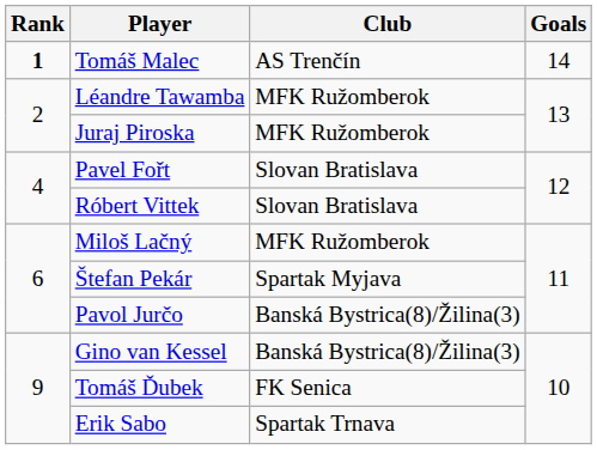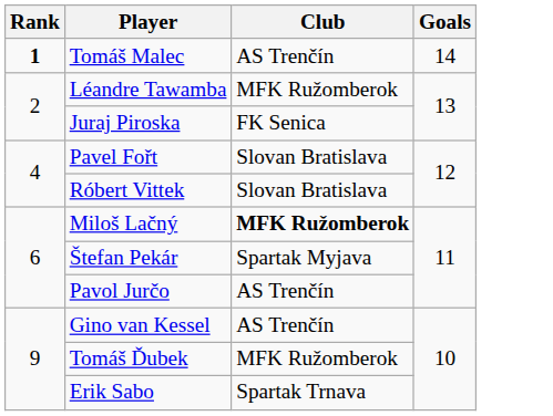Juraj Piroska | Club: MFK Ružomberok -> FK Senica
Miloš Lačný | Club: normal -> bold
Pavol Jurčo | Club: Banská Bystrica(8)/Žilina(3) -> AS Trenčín
Gino van Kessel | Club: Banská Bystrica(8)/Žilina(3) -> AS Trenčín
Tomáš Ďubek | Club: FK Senica -> MFK Ružomberok
